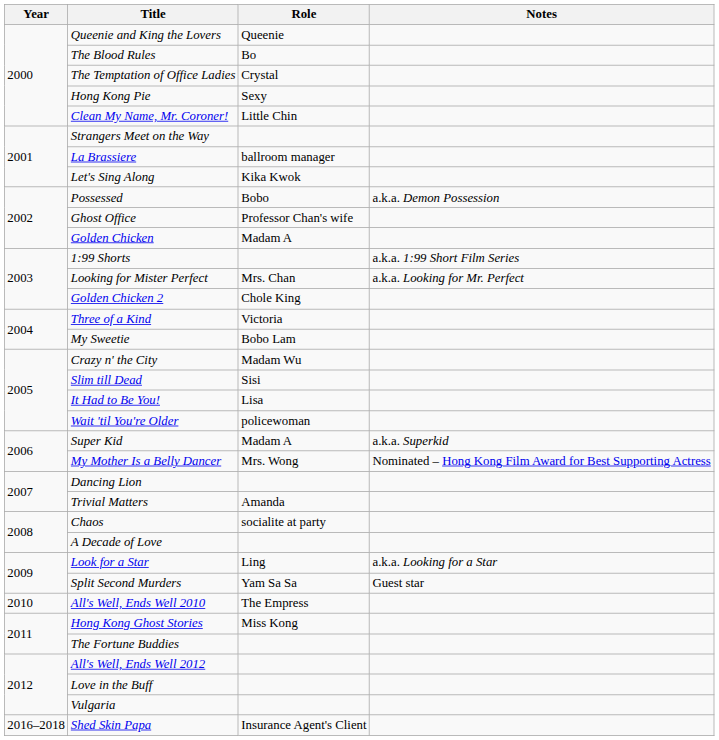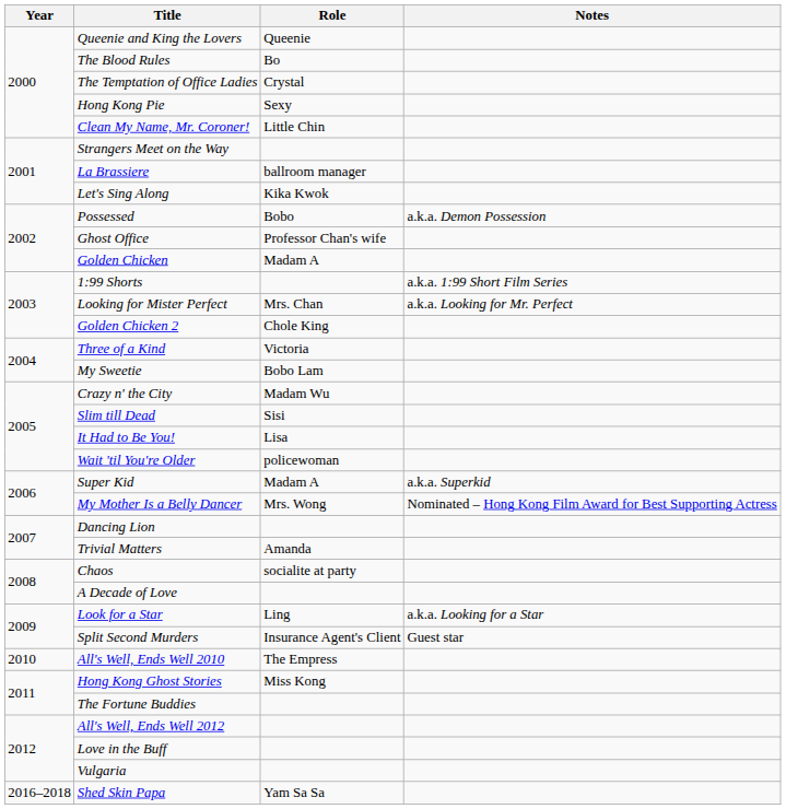Split Second Murders | Role: Yam Sa Sa -> Insurance Agent's Client
Shed Skin Papa | Role: Insurance Agent's Client -> Yam Sa Sa
